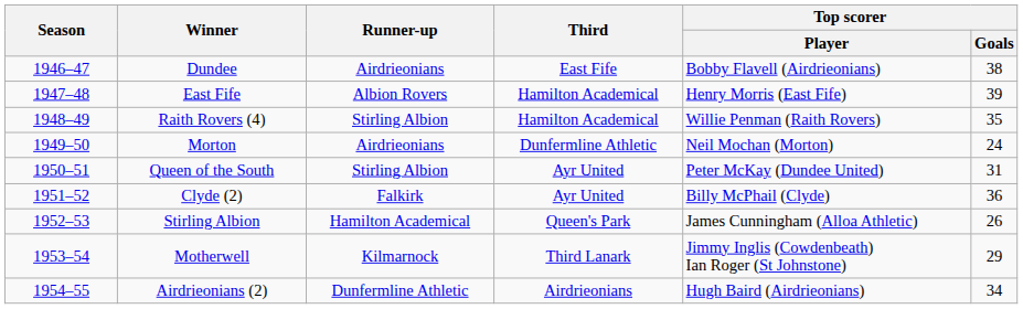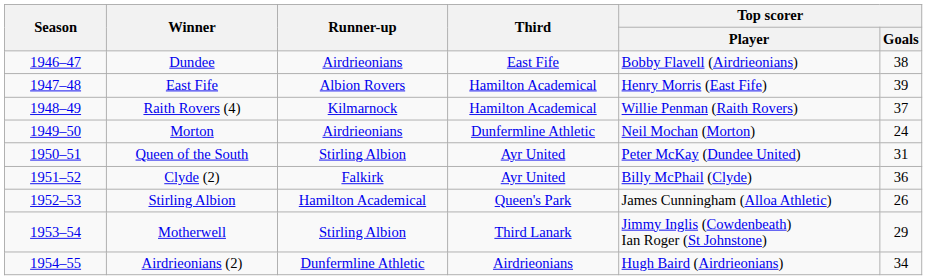Raith Rovers (4) | Runner-up: Stirling Albion -> Kilmarnock
Raith Rovers (4) | Top scorer / Goals: 35 -> 37
Motherwell | Runner-up: Kilmarnock -> Stirling Albion
